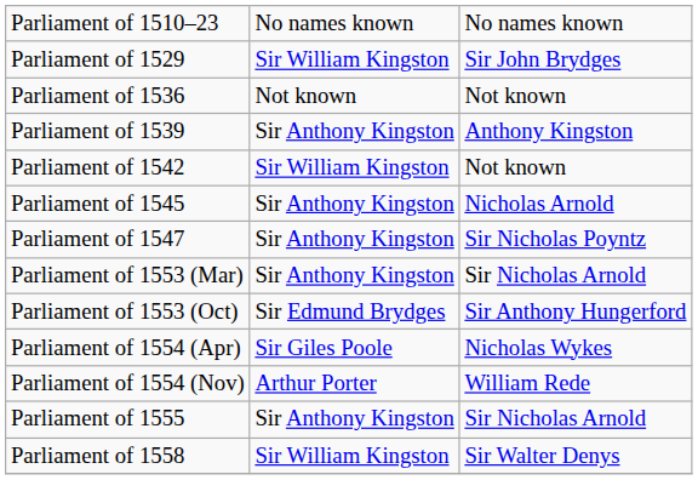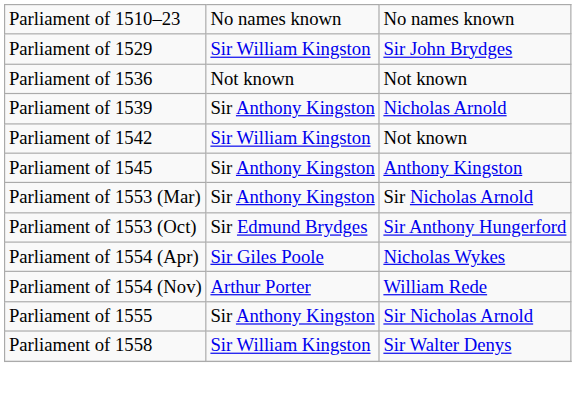Parliament of 1539 | column 3: Anthony Kingston -> Nicholas Arnold
Parliament of 1545 | column 3: Nicholas Arnold -> Anthony Kingston
- row: Parliament of 1547 | Sir Anthony Kingston | Sir Nicholas Poyntz
